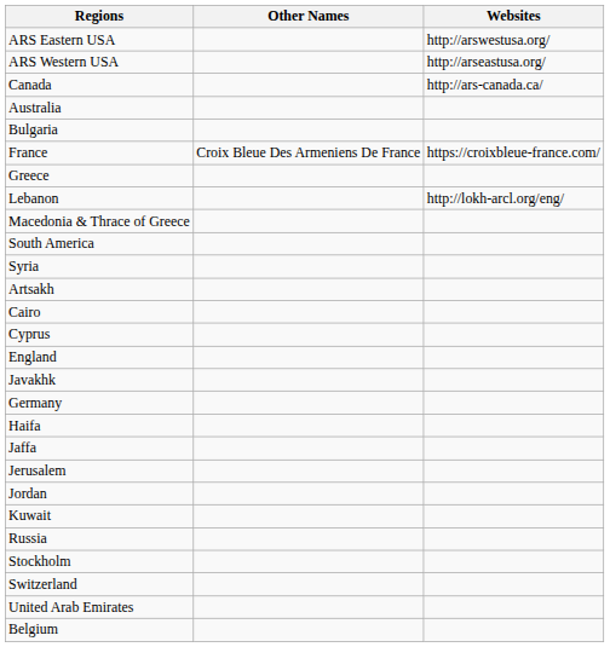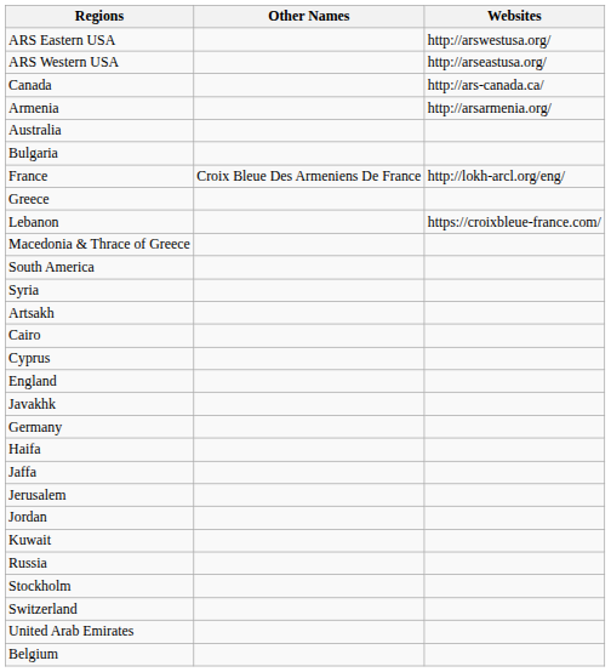+ row: Armenia | http://arsarmenia.org/
France | Websites: https://croixbleue-france.com/ -> http://lokh-arcl.org/eng/
Lebanon | Websites: http://lokh-arcl.org/eng/ -> https://croixbleue-france.com/
